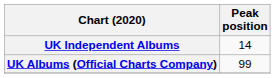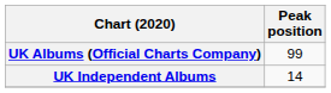rows swapped: UK Albums (Official Charts Company) <-> UK Independent Albums
